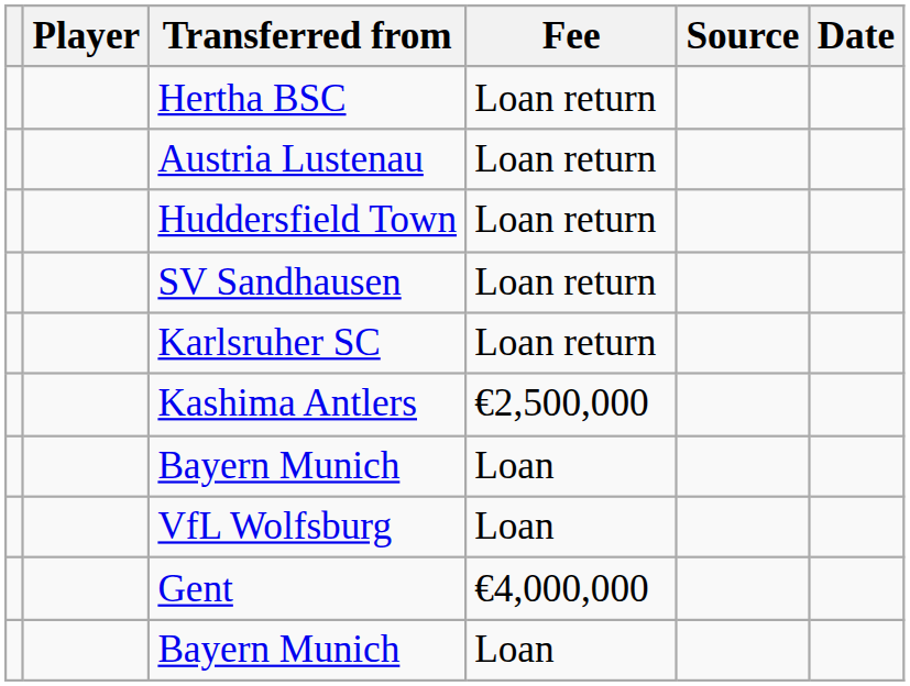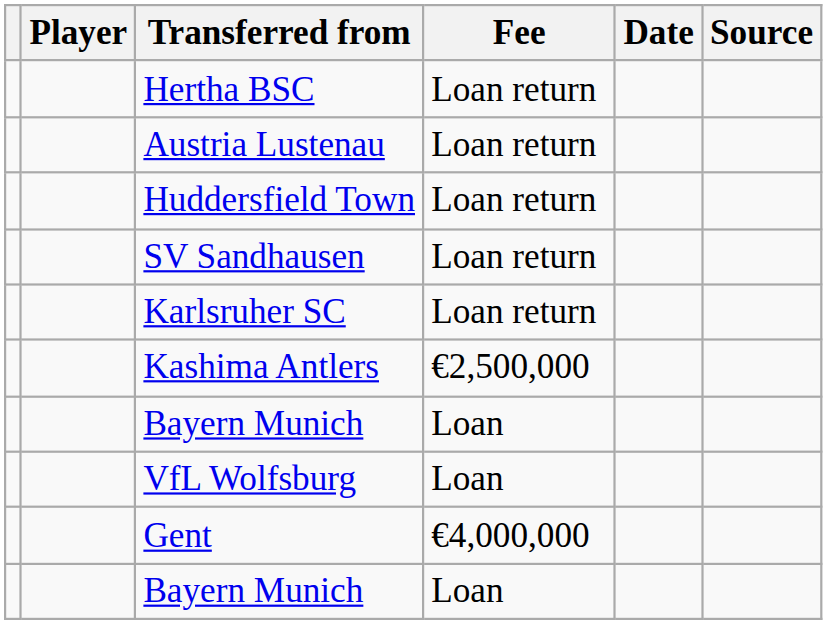columns swapped: Date <-> Source
